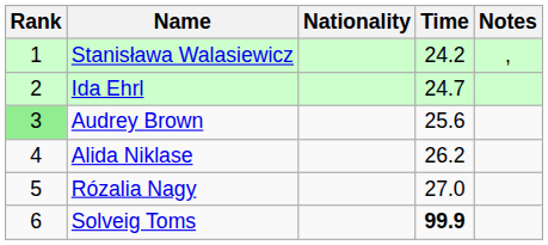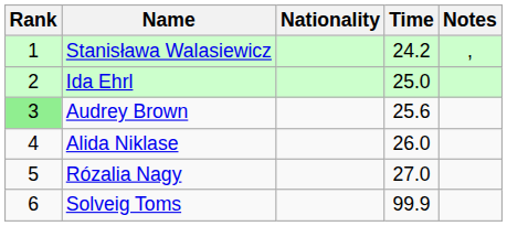Ida Ehrl | Time: 24.7 -> 25.0
Alida Niklase | Time: 26.2 -> 26.0
Solveig Toms | Time: bold -> normal
